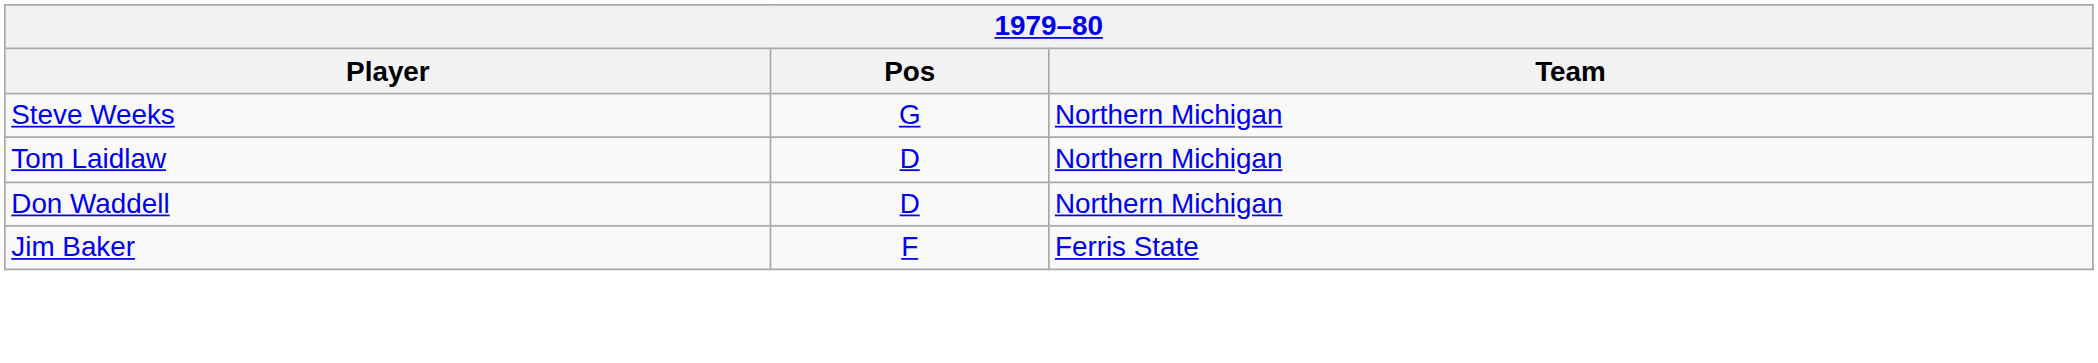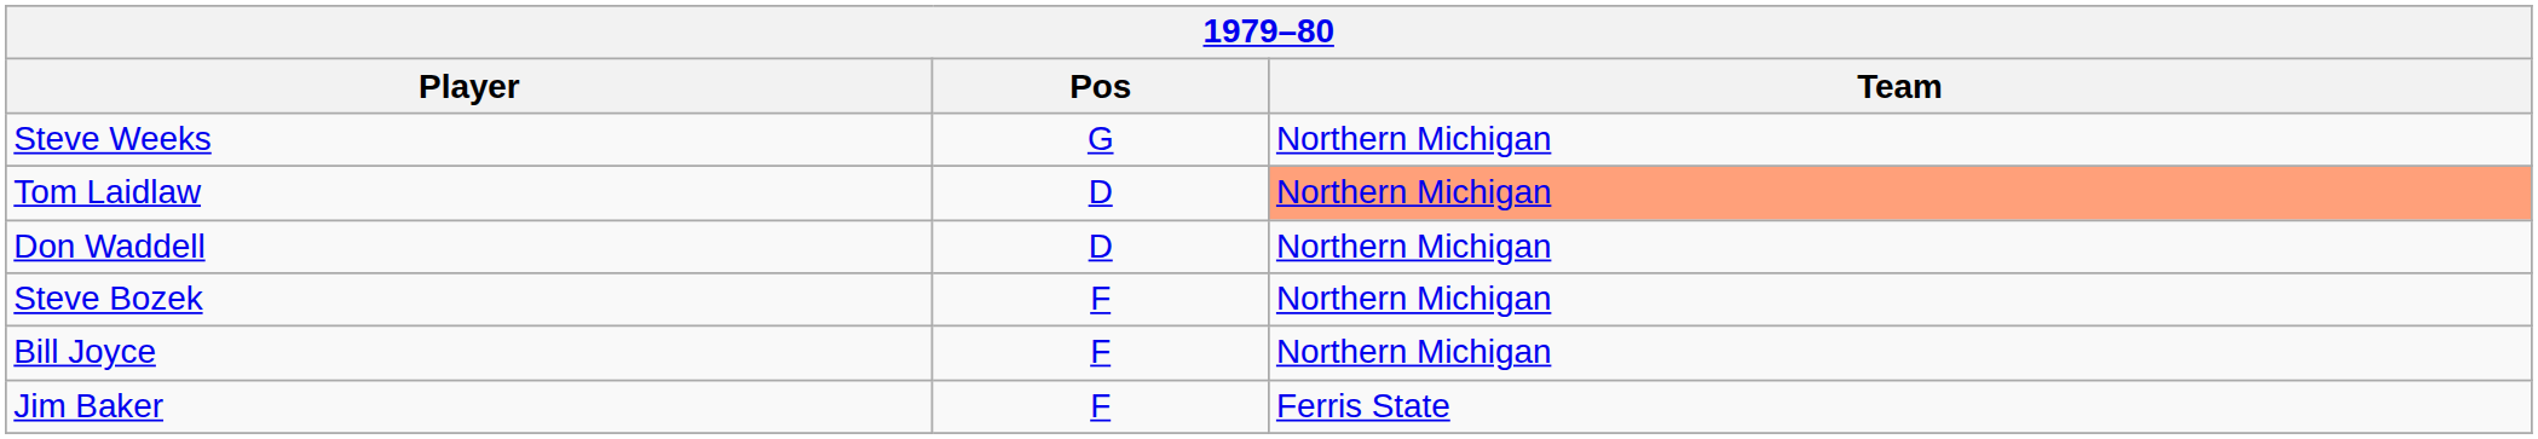Tom Laidlaw | Team: no background -> lightsalmon background
+ row: Steve Bozek | F | Northern Michigan
+ row: Bill Joyce | F | Northern Michigan
